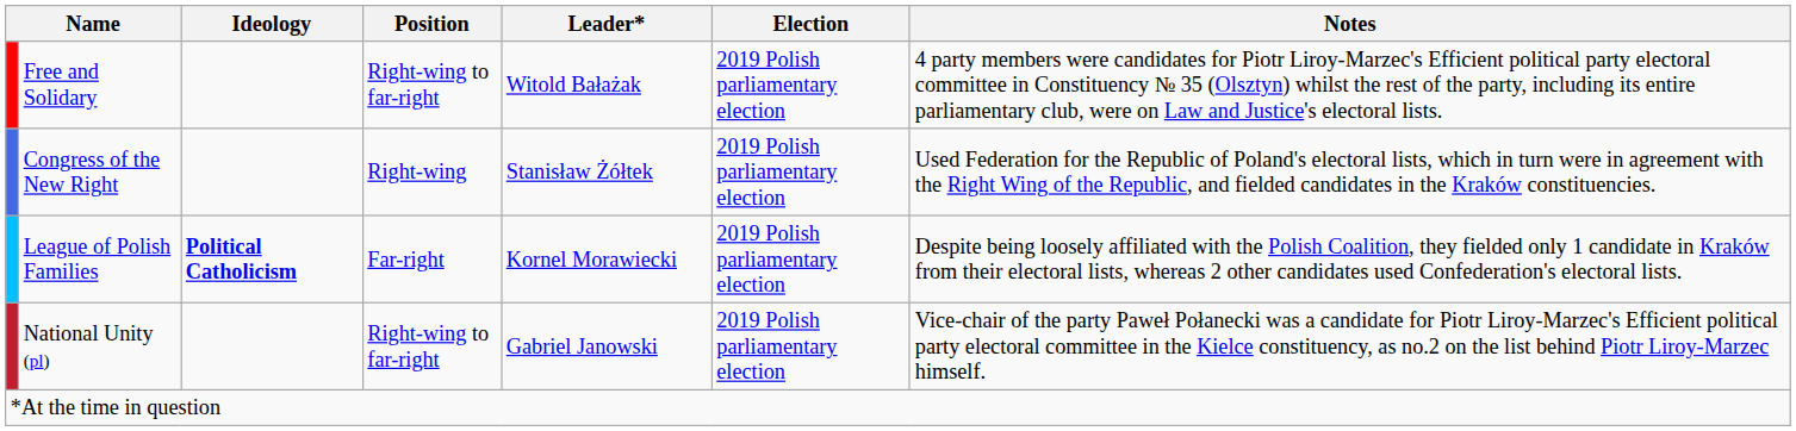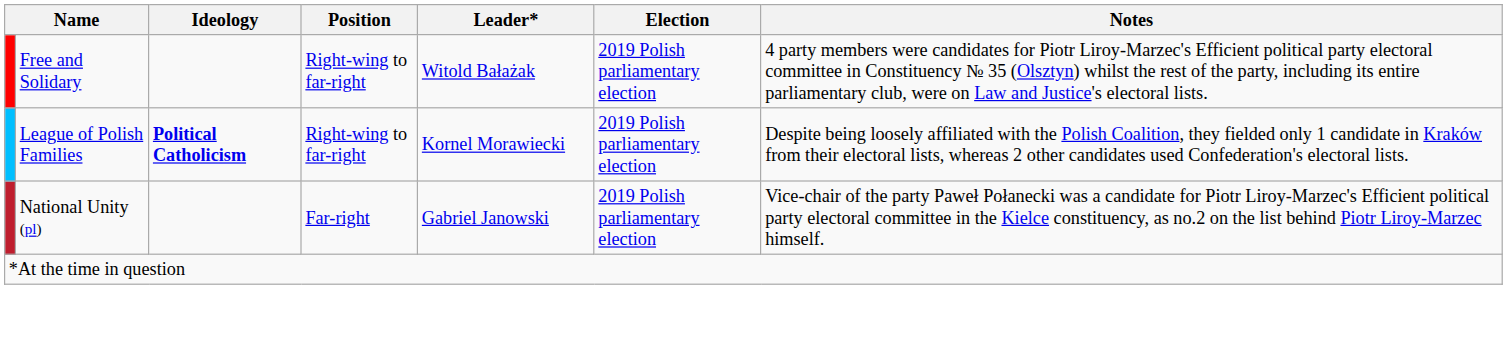- row: Congress of the New Right | Right-wing | Stanisław Żółtek | 2019 Polish parliamentary election | Used Federation for the Republic of Poland's electoral lists, which in turn were in agreement with the Right Wing of the Republic, and fielded candidates in the Kraków constituencies.
League of Polish Families | Position: Far-right -> Right-wing to far-right
National Unity (pl) | Position: Right-wing to far-right -> Far-right
